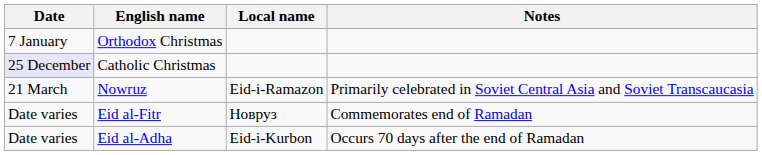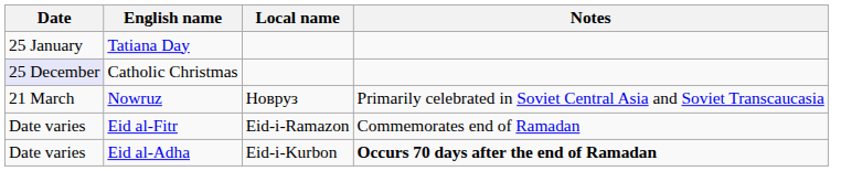- row: 7 January | Orthodox Christmas
+ row: 25 January | Tatiana Day
Nowruz | Local name: Eid-i-Ramazon -> Новруз
Eid al-Fitr | Local name: Новруз -> Eid-i-Ramazon
Eid al-Adha | Notes: normal -> bold
